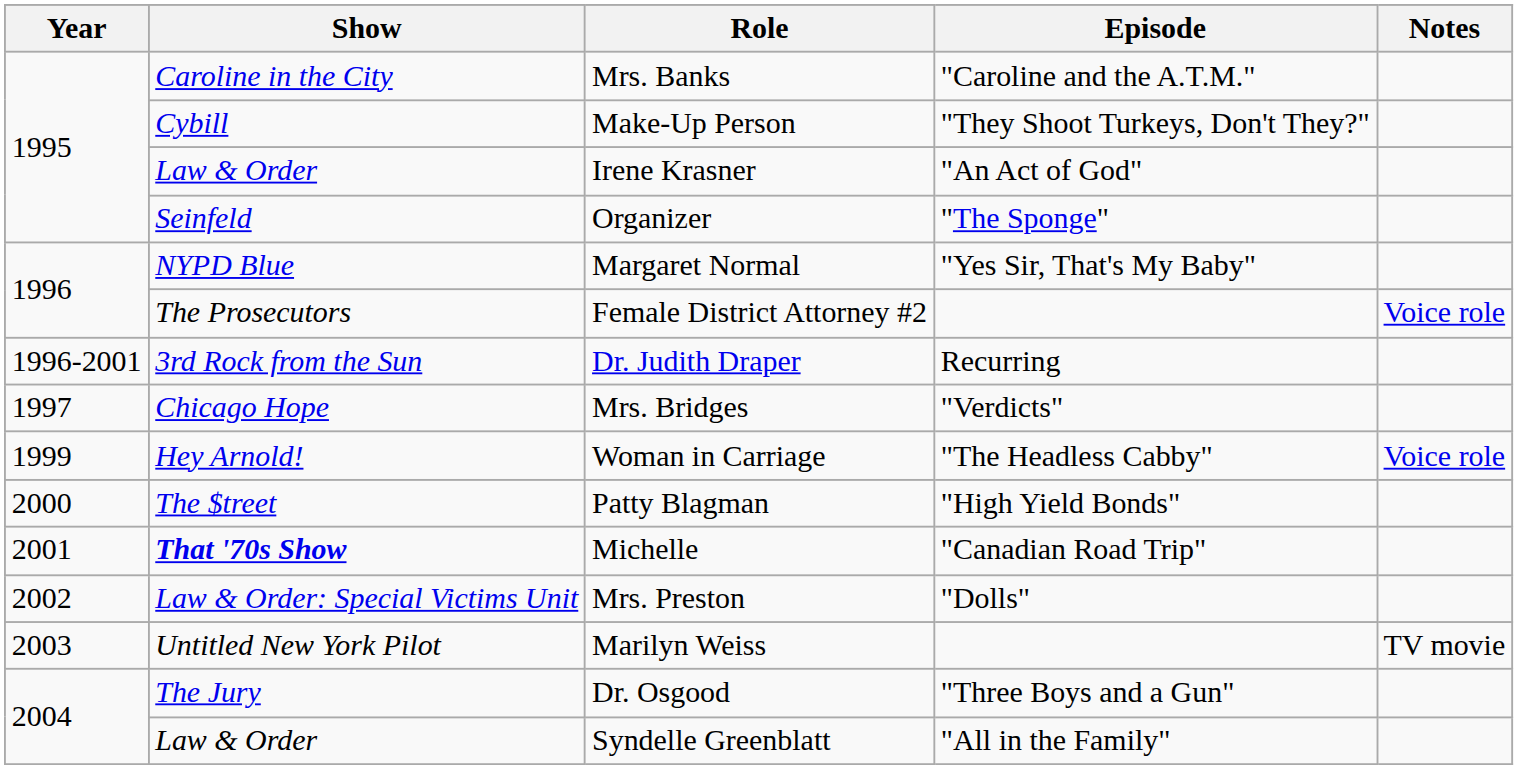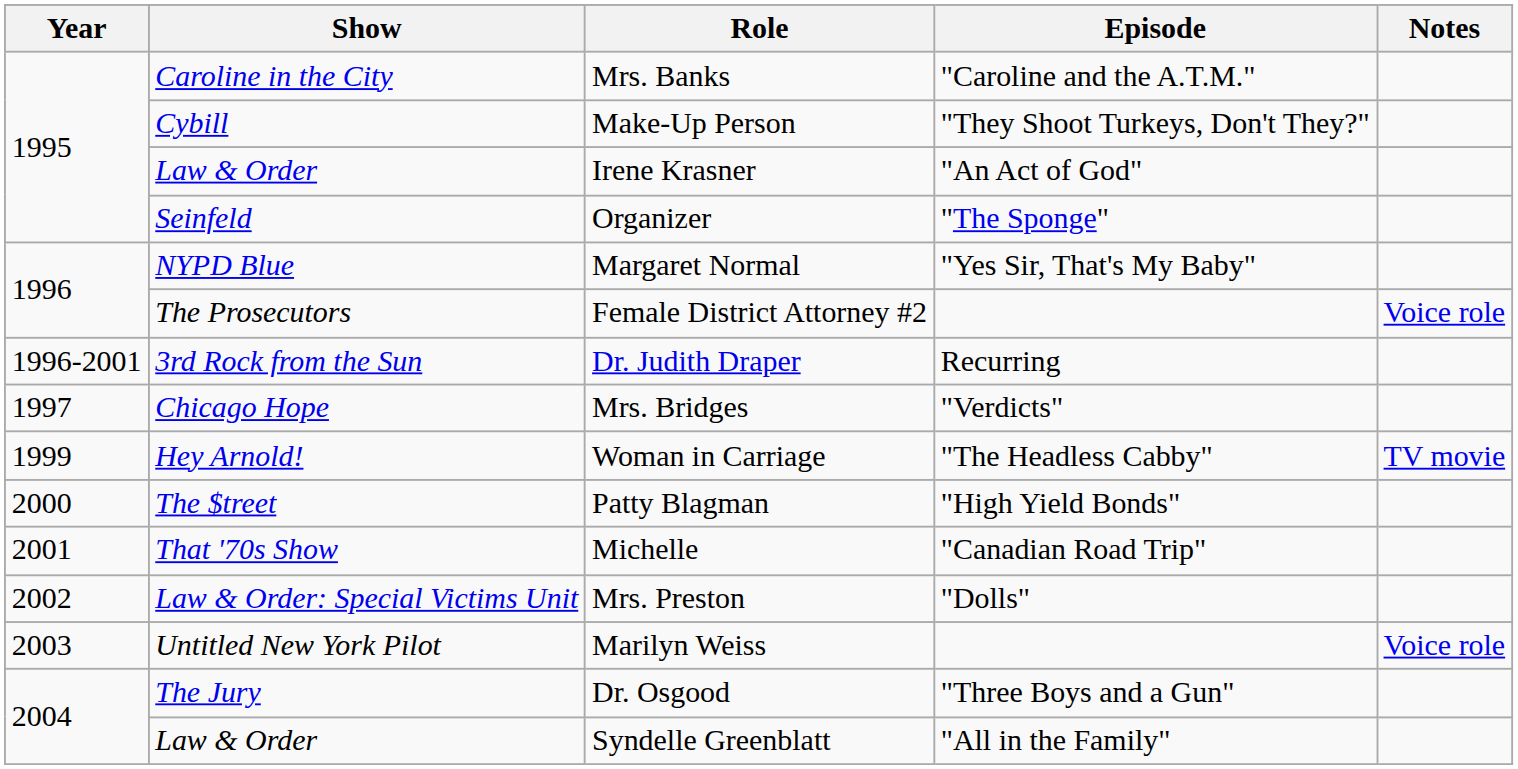Woman in Carriage | Notes: Voice role -> TV movie
Michelle | Show: bold -> normal
Marilyn Weiss | Notes: TV movie -> Voice role
